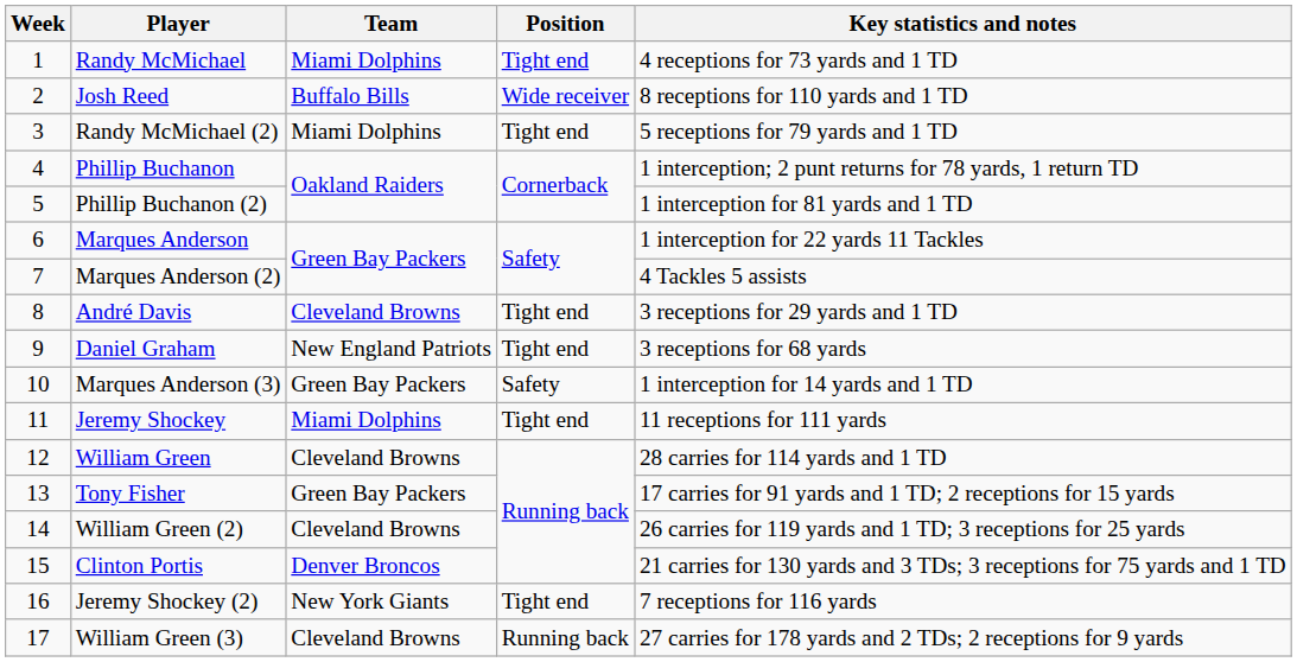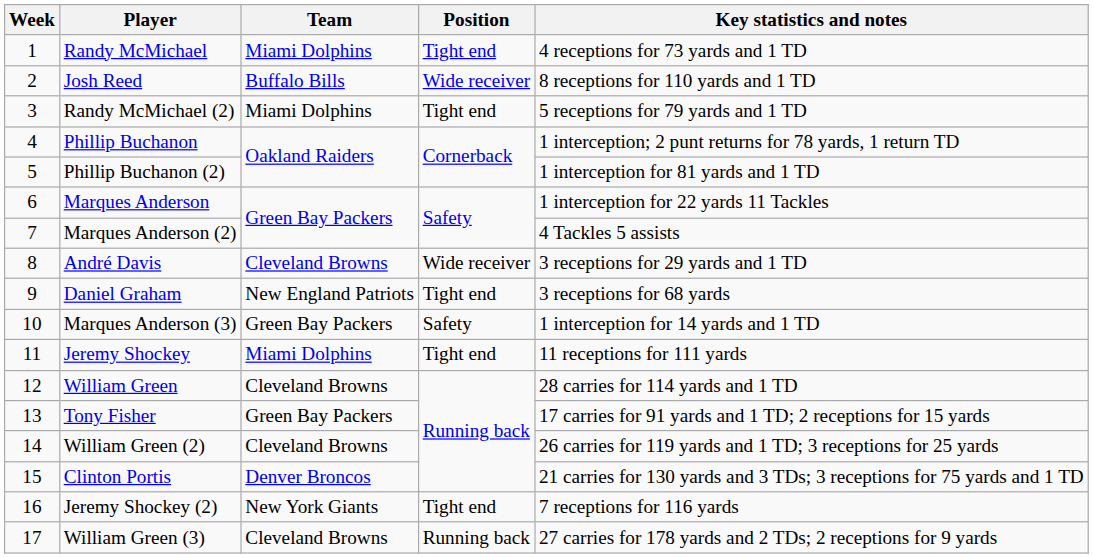André Davis | Position: Tight end -> Wide receiver
